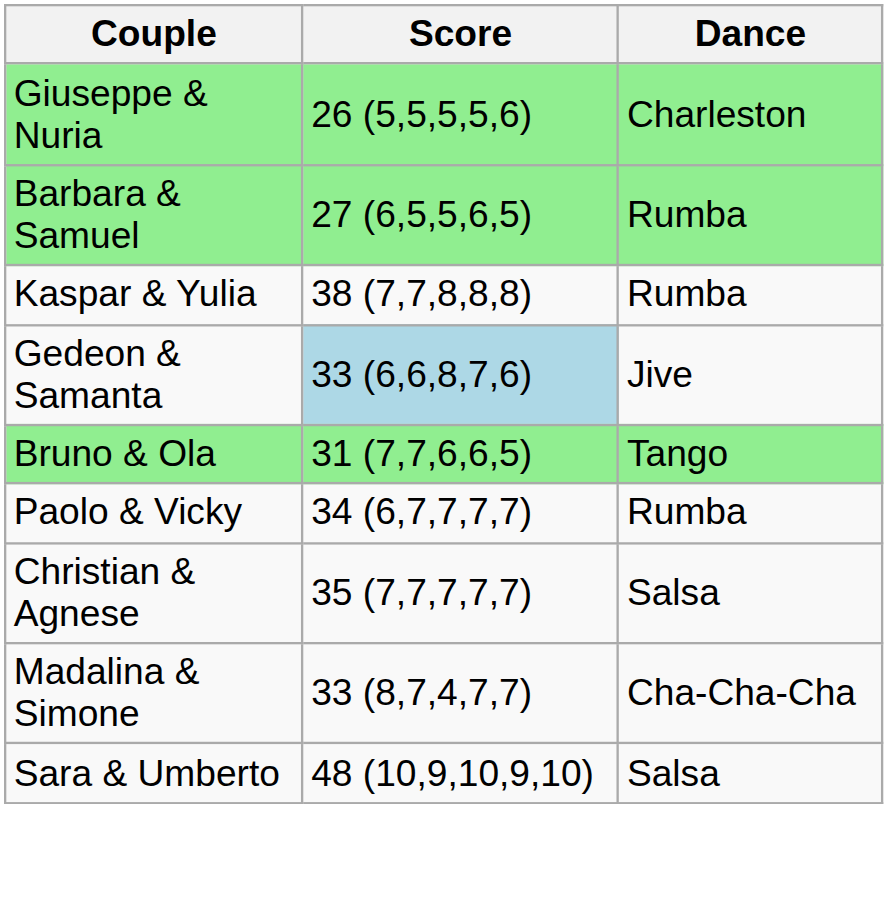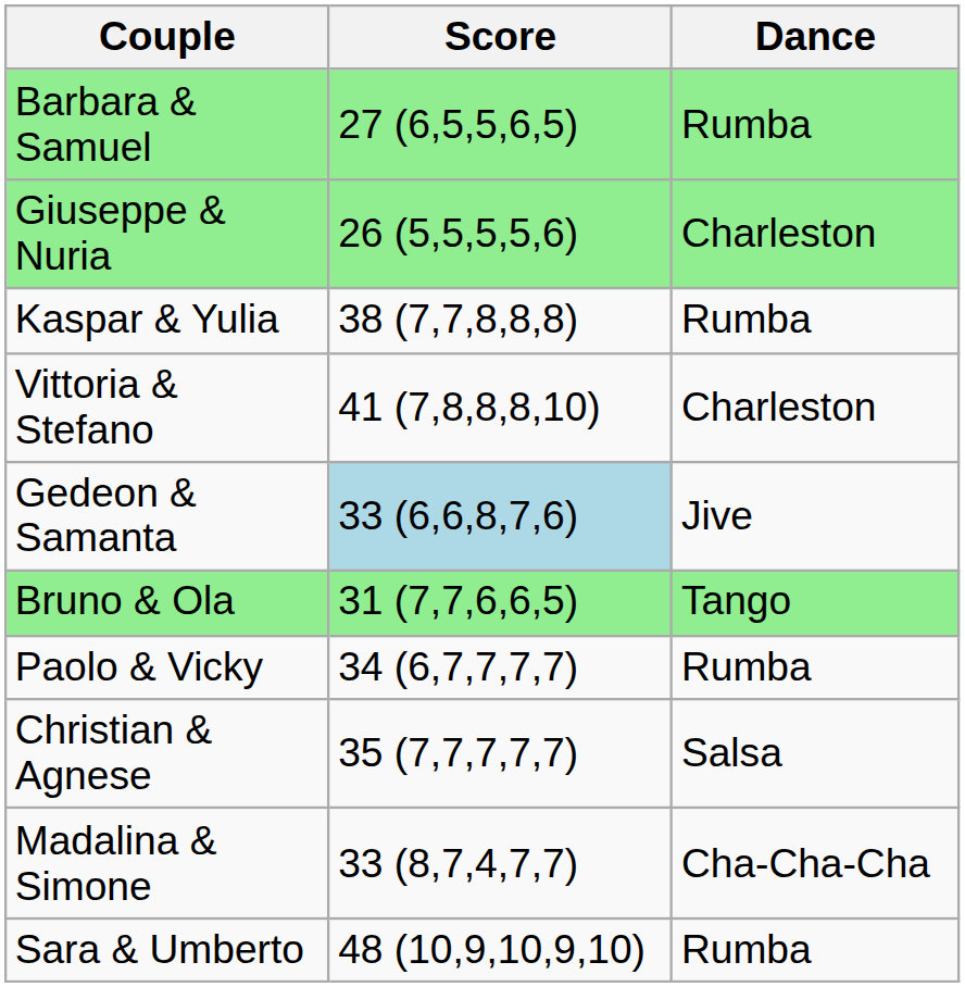rows swapped: Giuseppe & Nuria <-> Barbara & Samuel
+ row: Vittoria & Stefano | 41 (7,8,8,8,10) | Charleston
Sara & Umberto | Dance: Salsa -> Rumba
